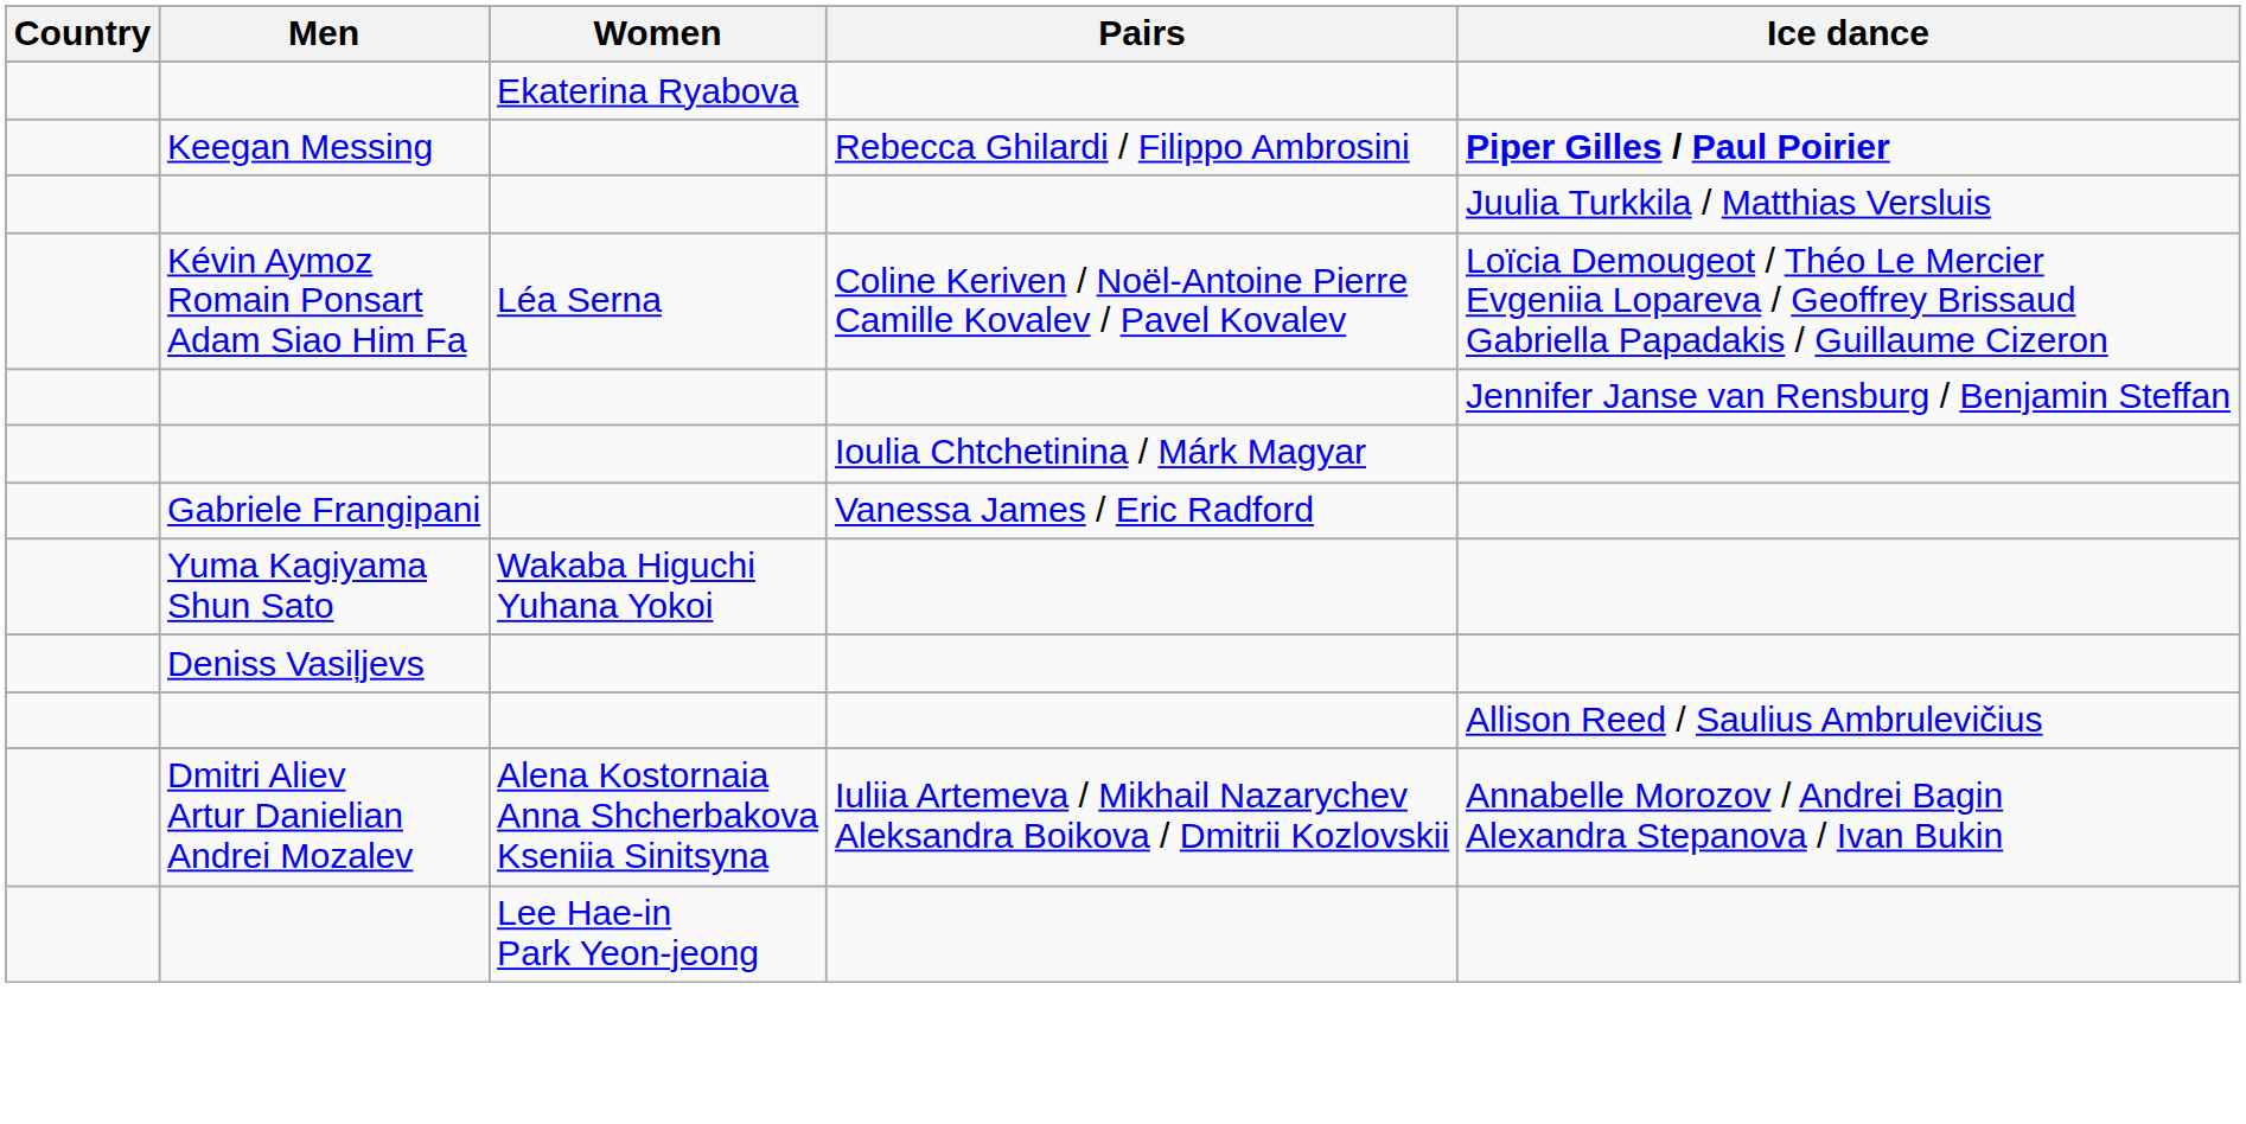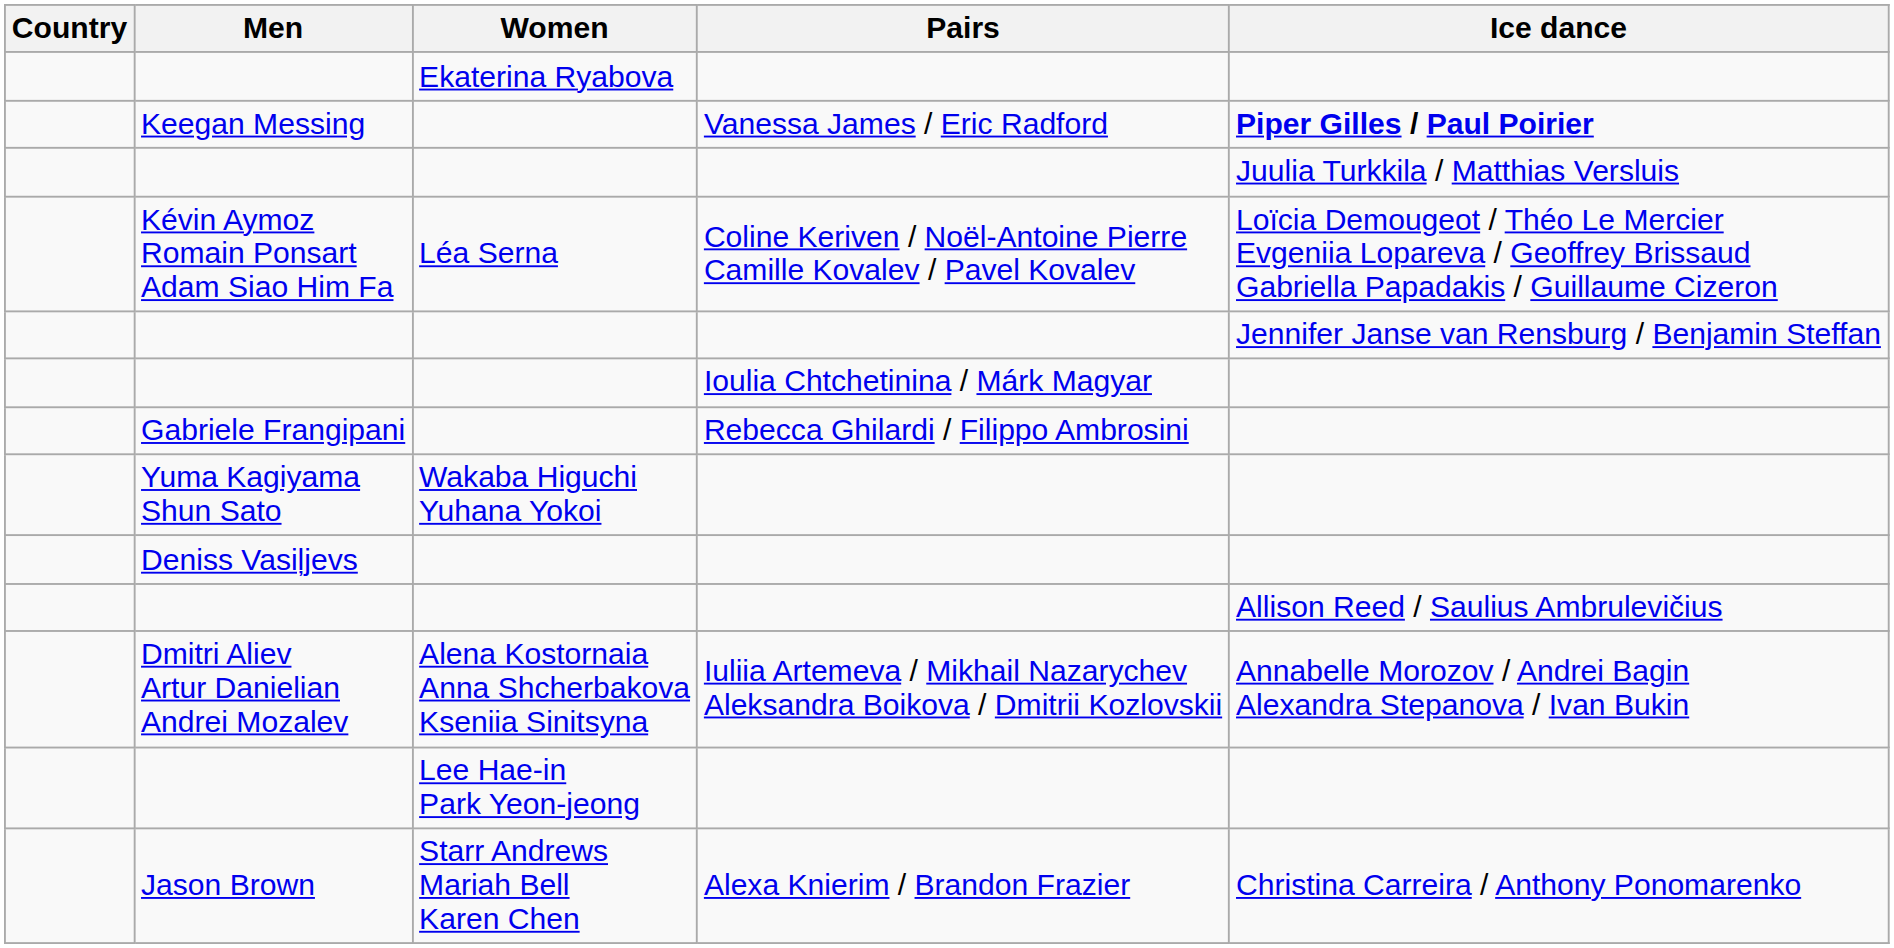Keegan Messing | Pairs: Rebecca Ghilardi / Filippo Ambrosini -> Vanessa James / Eric Radford
Gabriele Frangipani | Pairs: Vanessa James / Eric Radford -> Rebecca Ghilardi / Filippo Ambrosini
+ row: Jason Brown | Starr Andrews Mariah Bell Karen Chen | Alexa Knierim / Brandon Frazier | Christina Carreira / Anthony Ponomarenko
